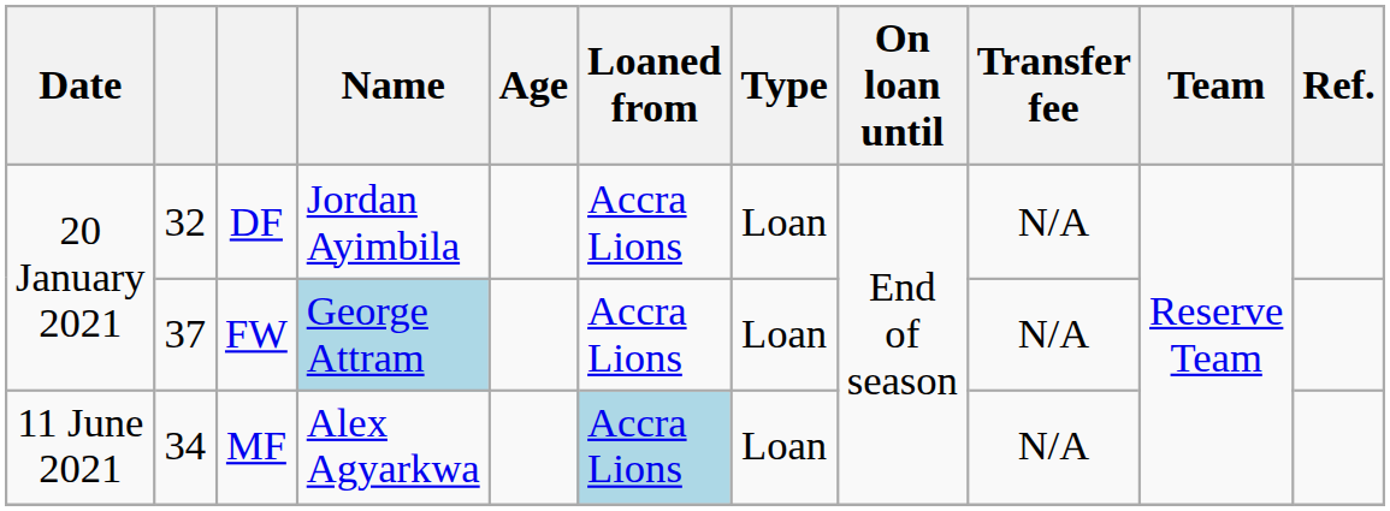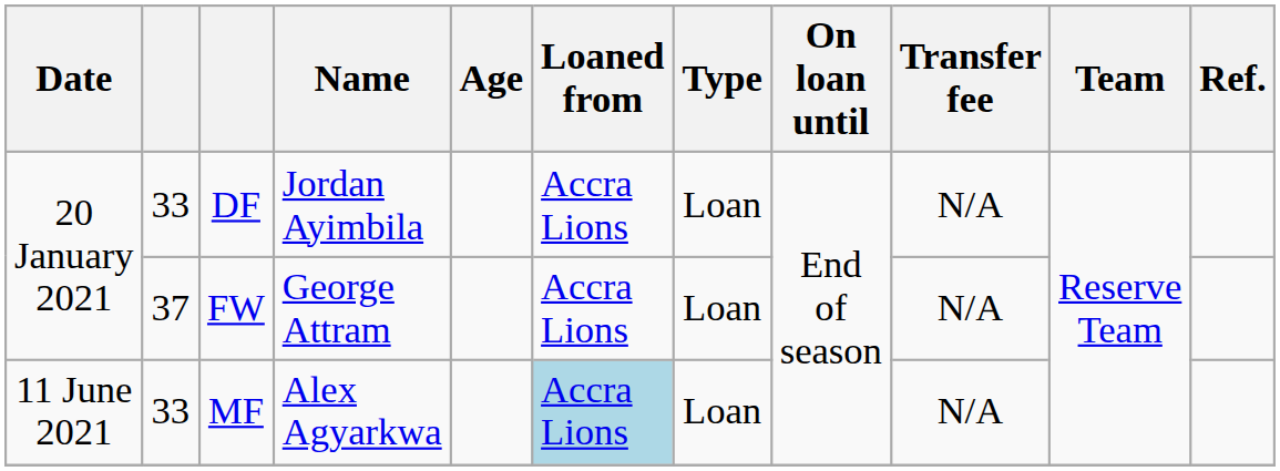DF | column 2: 32 -> 33
FW | Name: lightblue background -> no background
MF | column 2: 34 -> 33
